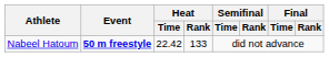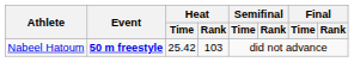Nabeel Hatoum | Heat / Time: 22.42 -> 25.42
Nabeel Hatoum | Heat / Rank: 133 -> 103
